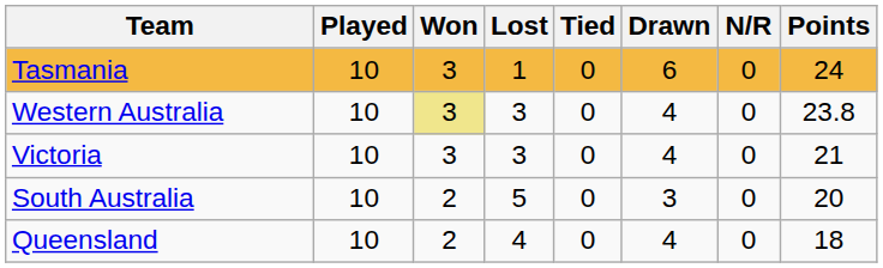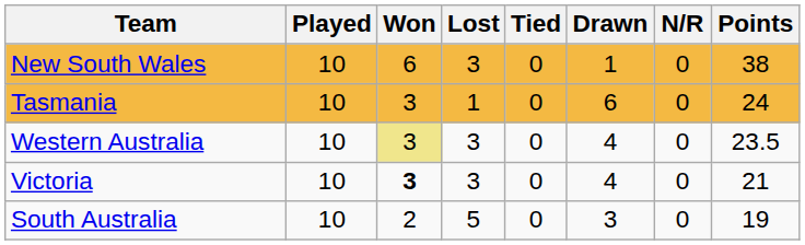+ row: New South Wales | 10 | 6 | 3 | 0 | 1 | 0 | 38
Western Australia | Points: 23.8 -> 23.5
Victoria | Won: normal -> bold
South Australia | Points: 20 -> 19
- row: Queensland | 10 | 2 | 4 | 0 | 4 | 0 | 18
